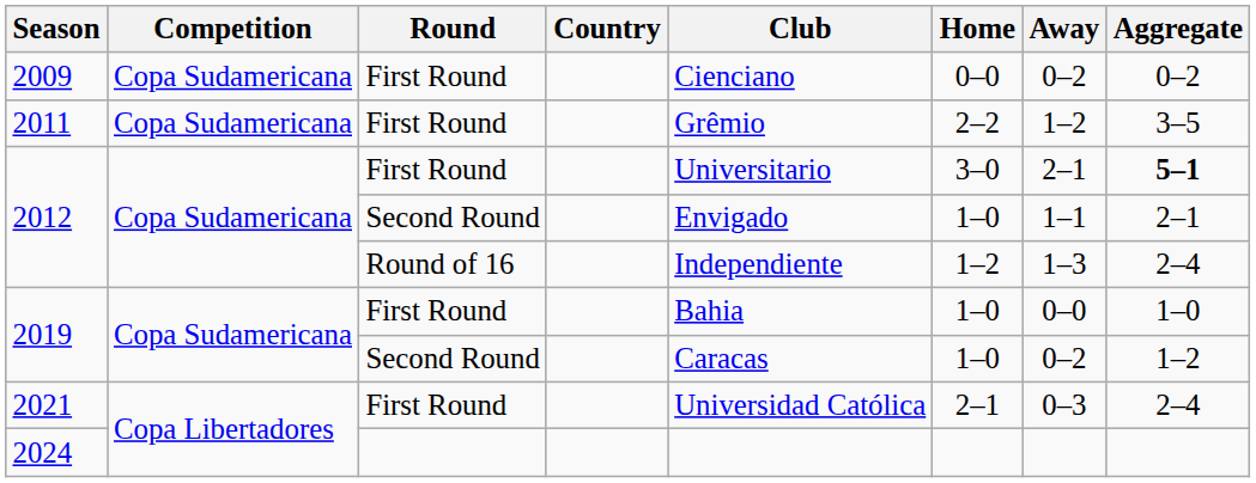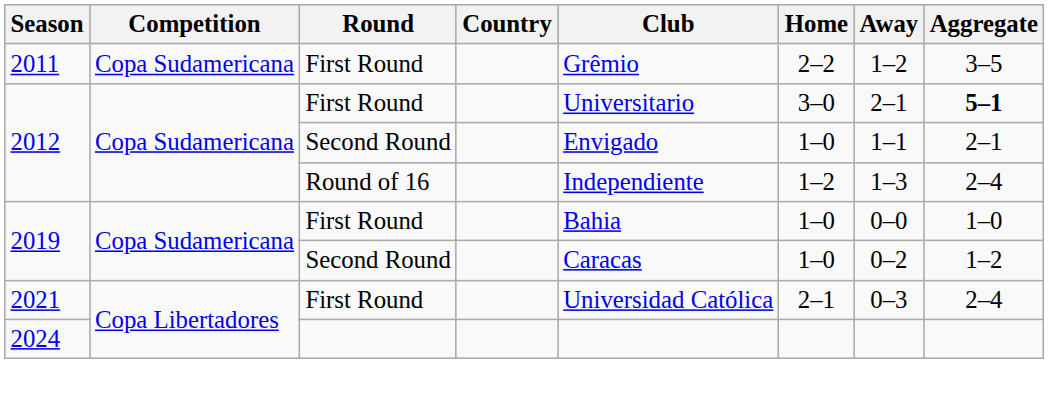- row: 2009 | Copa Sudamericana | First Round | Cienciano | 0–0 | 0–2 | 0–2
